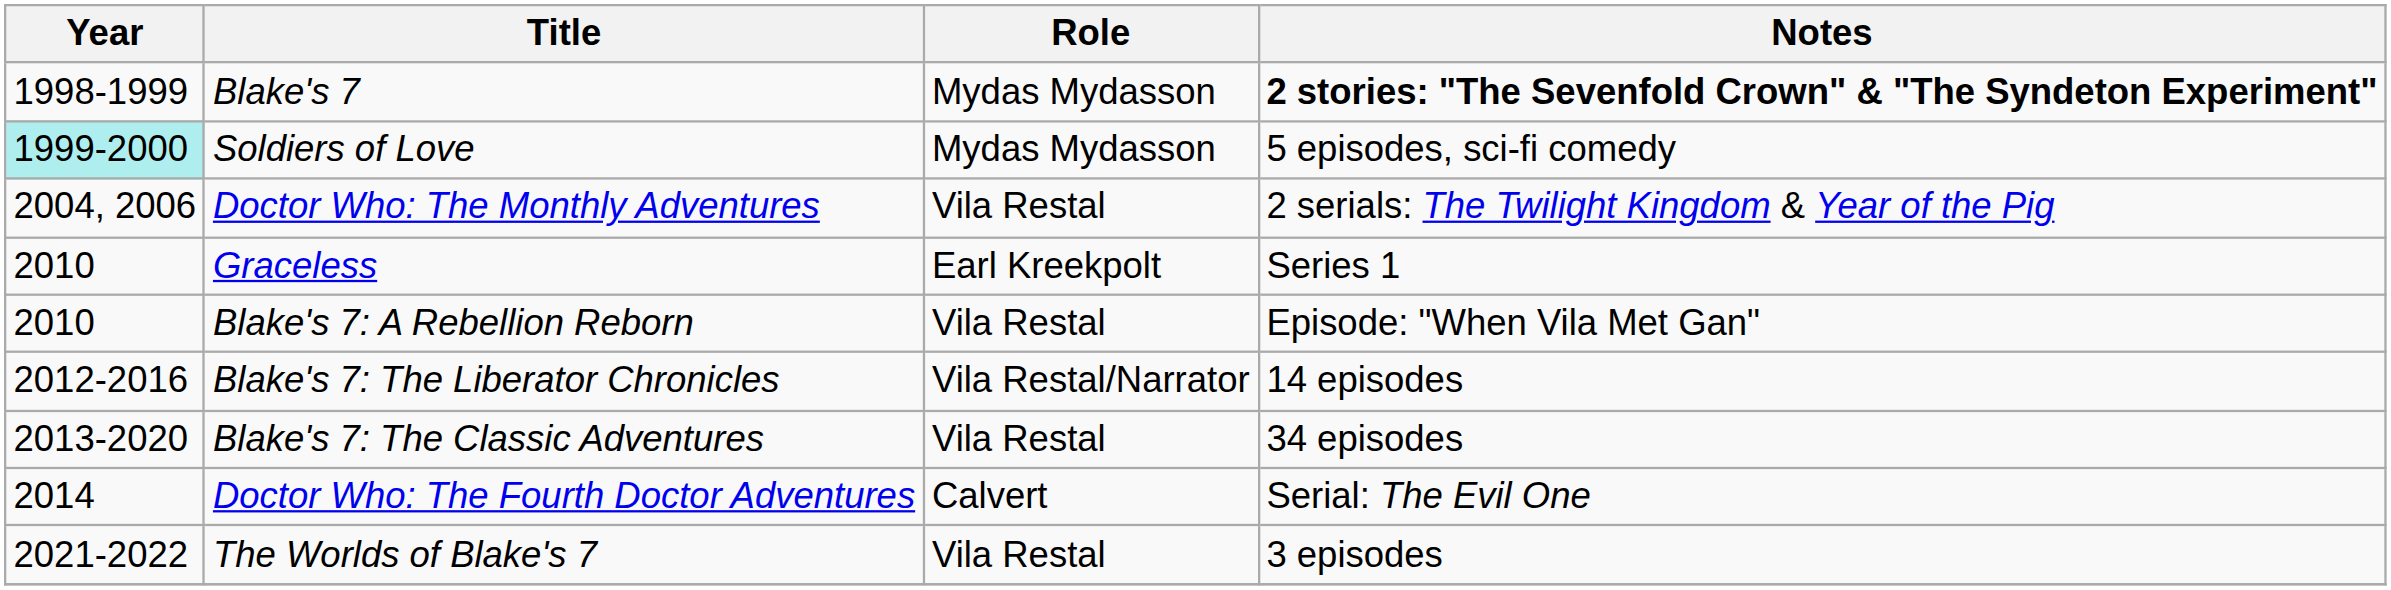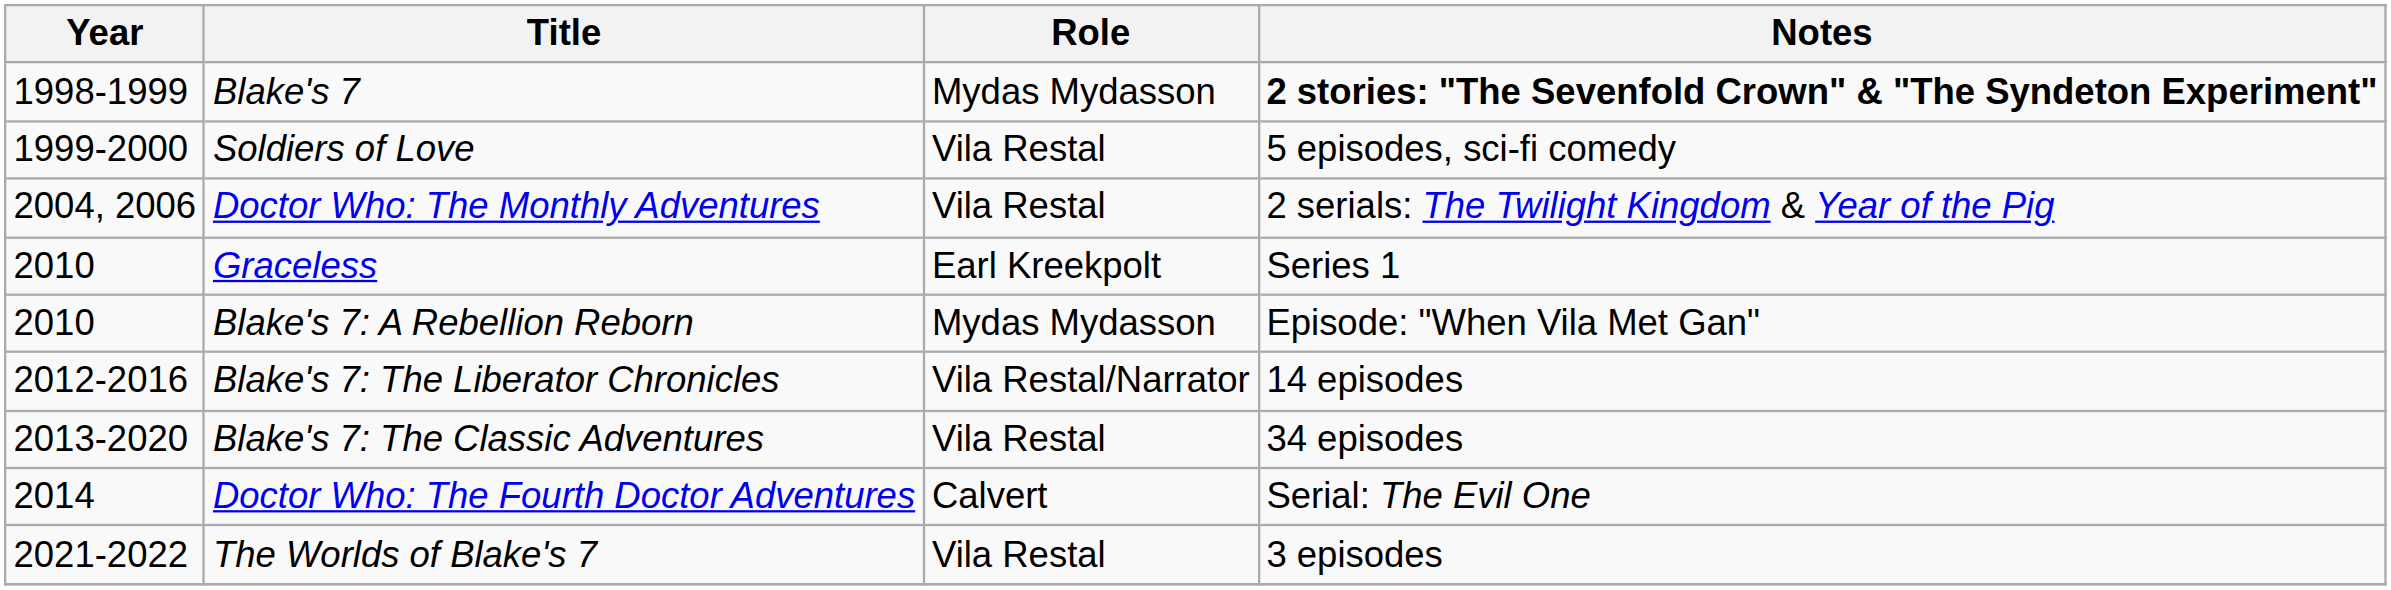Soldiers of Love | Year: paleturquoise background -> no background
Soldiers of Love | Role: Mydas Mydasson -> Vila Restal
Blake's 7: A Rebellion Reborn | Role: Vila Restal -> Mydas Mydasson
